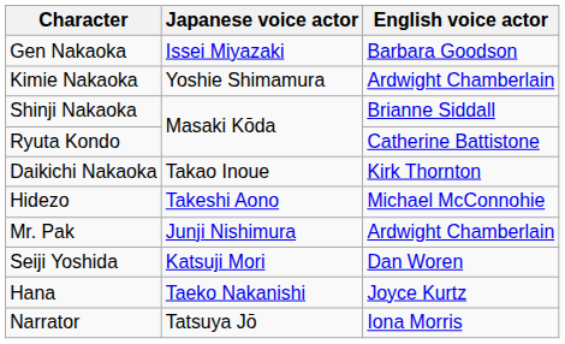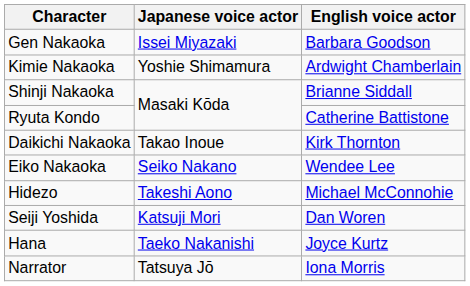+ row: Eiko Nakaoka | Seiko Nakano | Wendee Lee
- row: Mr. Pak | Junji Nishimura | Ardwight Chamberlain
